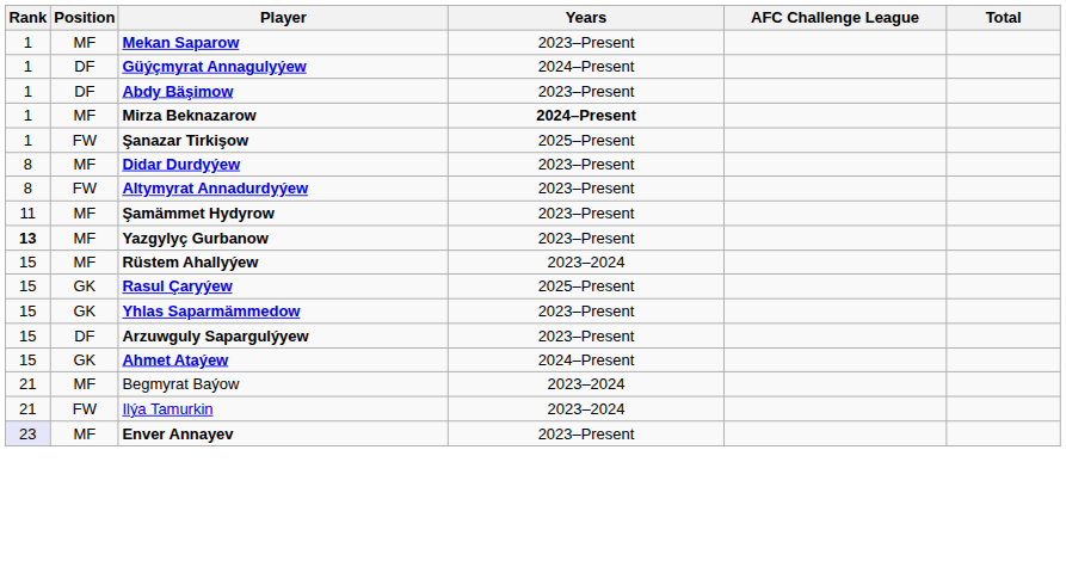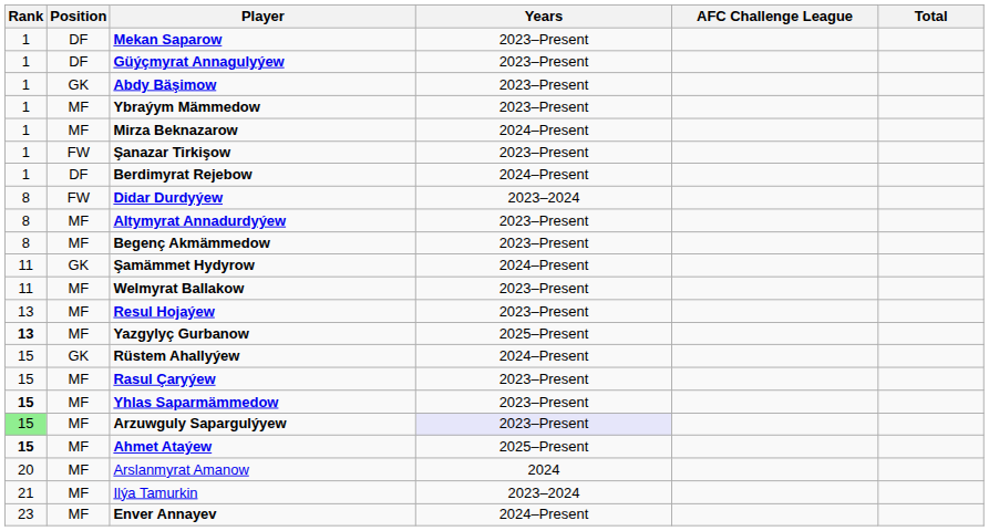Mekan Saparow | Position: MF -> DF
Güýçmyrat Annagulyýew | Years: 2024–Present -> 2023–Present
Abdy Bäşimow | Position: DF -> GK
+ row: 1 | MF | Ybraýym Mämmedow | 2023–Present
Mirza Beknazarow | Years: bold -> normal
Şanazar Tirkişow | Years: 2025–Present -> 2023–Present
+ row: 1 | DF | Berdimyrat Rejebow | 2024–Present
Didar Durdyýew | Position: MF -> FW
Didar Durdyýew | Years: 2023–Present -> 2023–2024
Altymyrat Annadurdyýew | Position: FW -> MF
+ row: 8 | MF | Begenç Akmämmedow | 2023–Present
Şamämmet Hydyrow | Position: MF -> GK
Şamämmet Hydyrow | Years: 2023–Present -> 2024–Present
+ row: 11 | MF | Welmyrat Ballakow | 2023–Present
+ row: 13 | MF | Resul Hojaýew | 2023–Present
Yazgylyç Gurbanow | Years: 2023–Present -> 2025–Present
Rüstem Ahallyýew | Position: MF -> GK
Rüstem Ahallyýew | Years: 2023–2024 -> 2024–Present
Rasul Çaryýew | Position: GK -> MF
Rasul Çaryýew | Years: 2025–Present -> 2023–Present
Yhlas Saparmämmedow | Rank: normal -> bold
Yhlas Saparmämmedow | Position: GK -> MF
Arzuwguly Sapargulýyew | Rank: no background -> lightgreen background
Arzuwguly Sapargulýyew | Position: DF -> MF
Arzuwguly Sapargulýyew | Years: no background -> lavender background
Ahmet Ataýew | Rank: normal -> bold
Ahmet Ataýew | Position: GK -> MF
Ahmet Ataýew | Years: 2024–Present -> 2025–Present
+ row: 20 | MF | Arslanmyrat Amanow | 2024
- row: 21 | MF | Begmyrat Baýow | 2023–2024
Ilýa Tamurkin | Position: FW -> MF
Enver Annayev | Rank: lavender background -> no background
Enver Annayev | Years: 2023–Present -> 2024–Present
